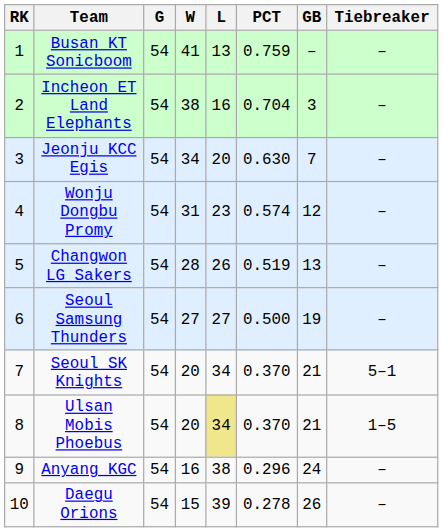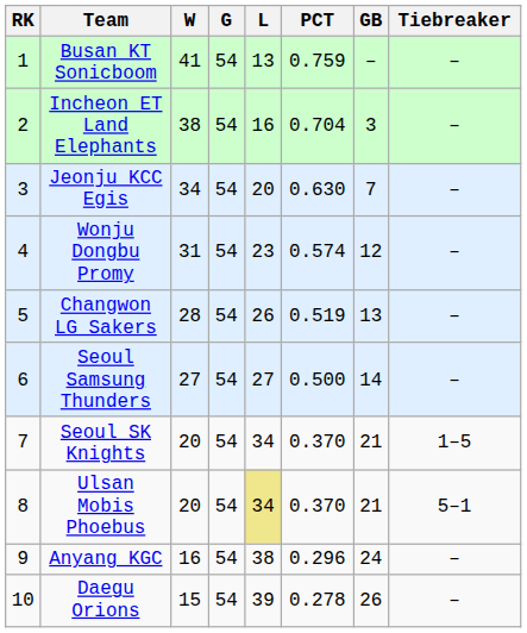columns swapped: G <-> W
Seoul Samsung Thunders | GB: 19 -> 14
Seoul SK Knights | Tiebreaker: 5–1 -> 1–5
Ulsan Mobis Phoebus | Tiebreaker: 1–5 -> 5–1
